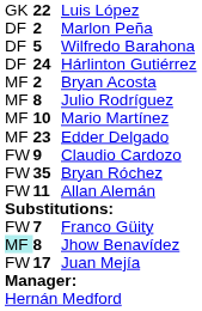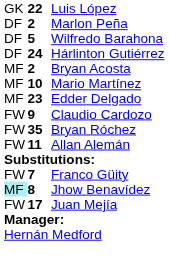- row: MF | 8 | Julio Rodríguez
